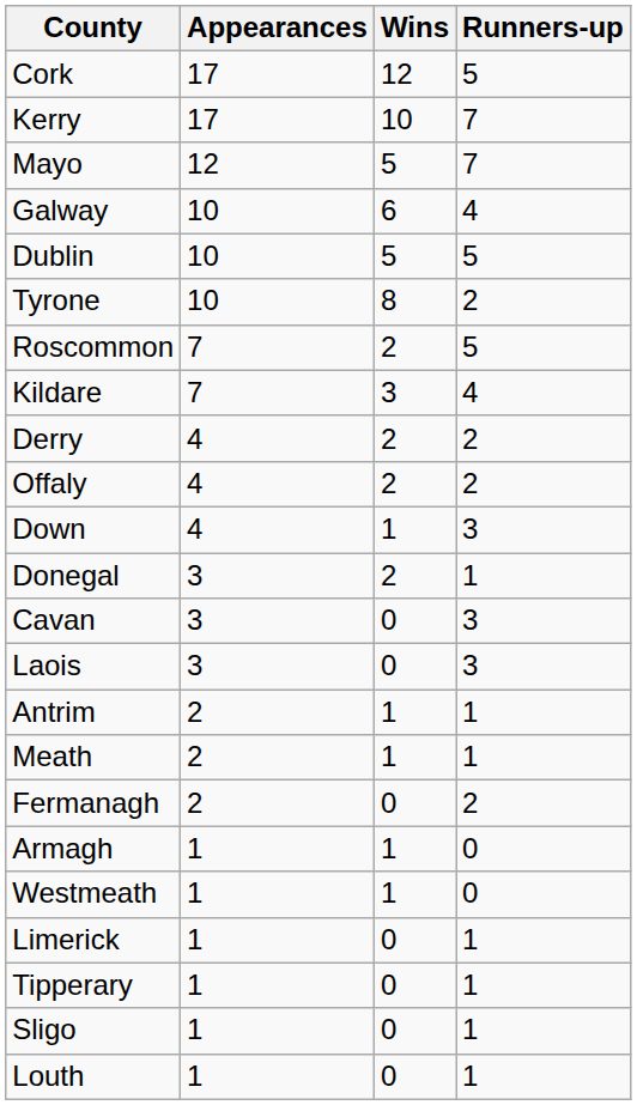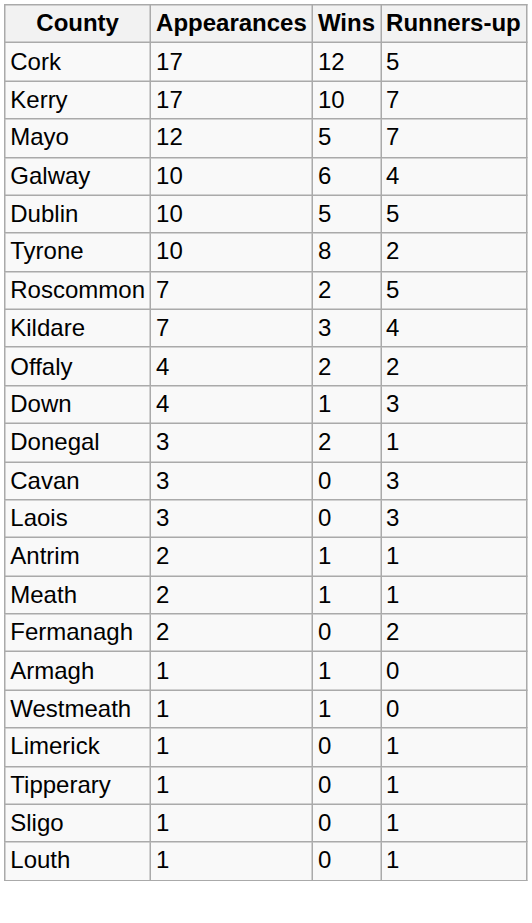- row: Derry | 4 | 2 | 2
